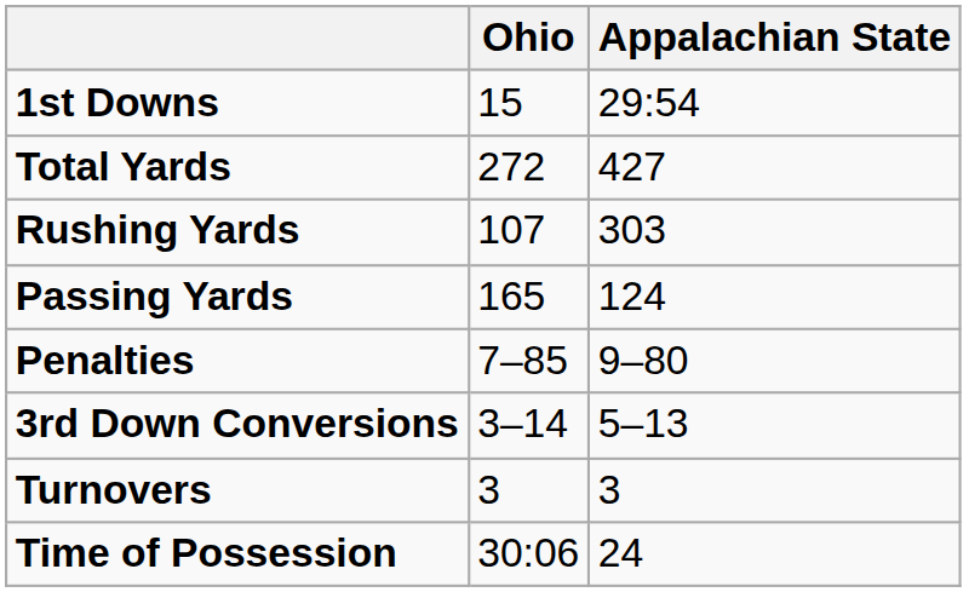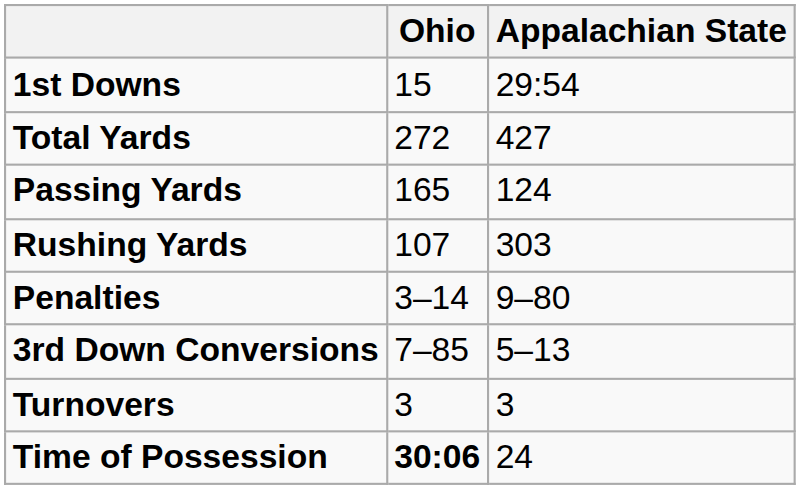rows swapped: Passing Yards <-> Rushing Yards
Penalties | Ohio: 7–85 -> 3–14
3rd Down Conversions | Ohio: 3–14 -> 7–85
Time of Possession | Ohio: normal -> bold
